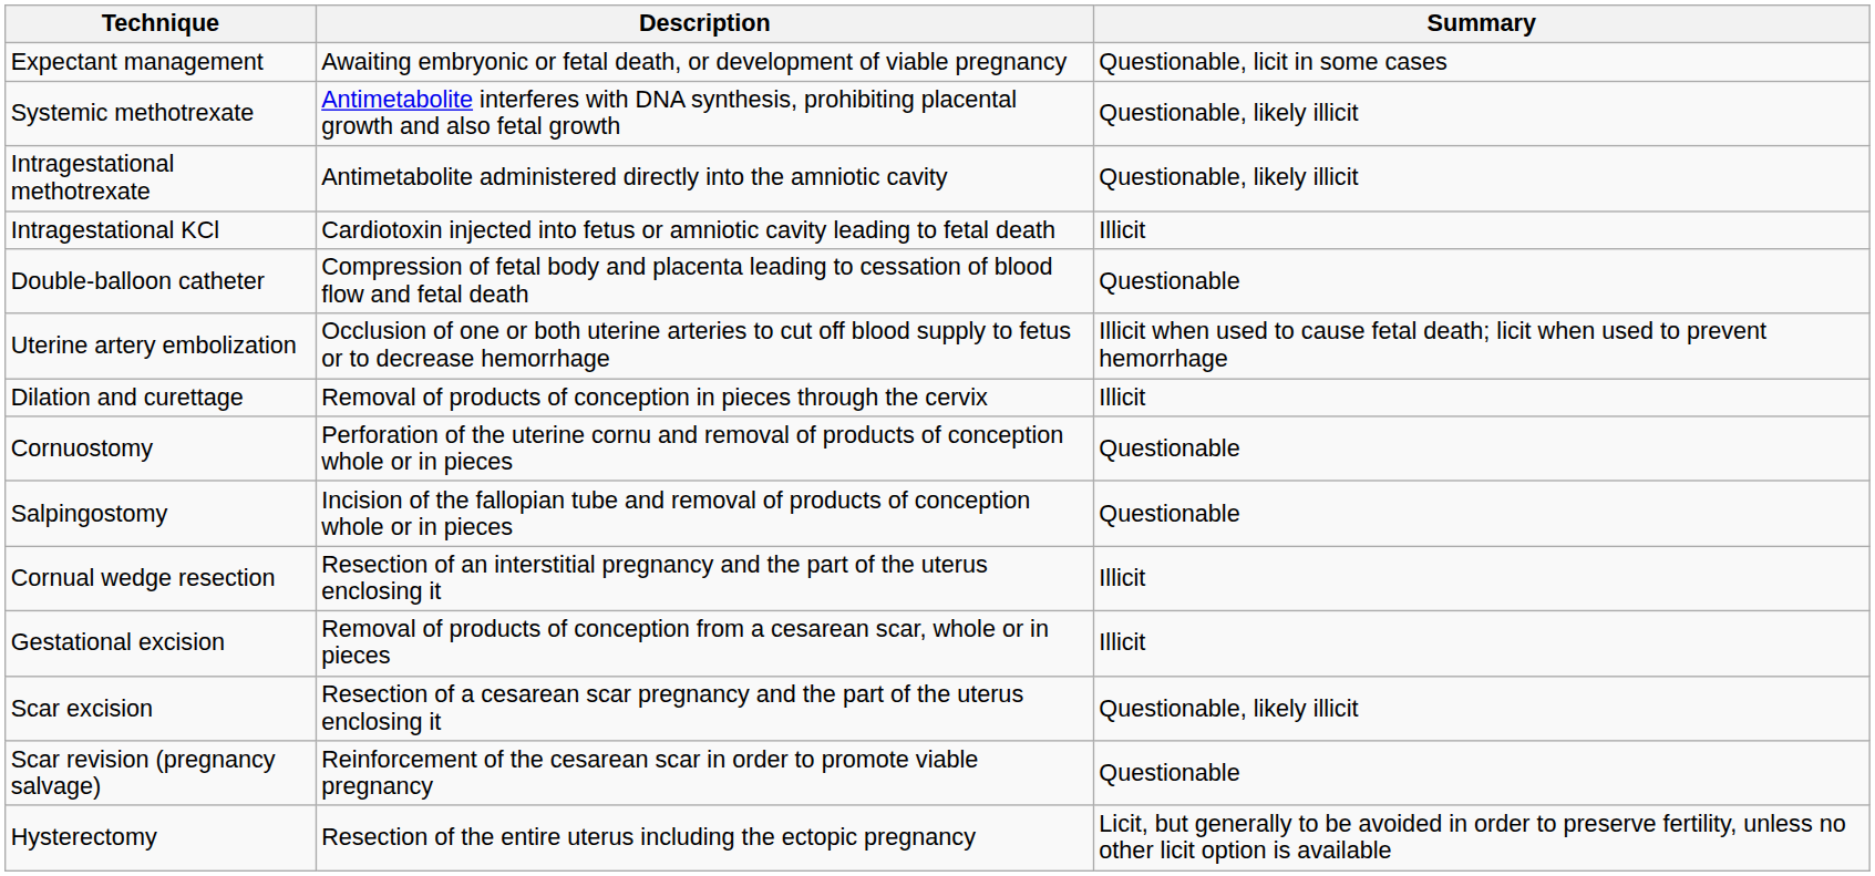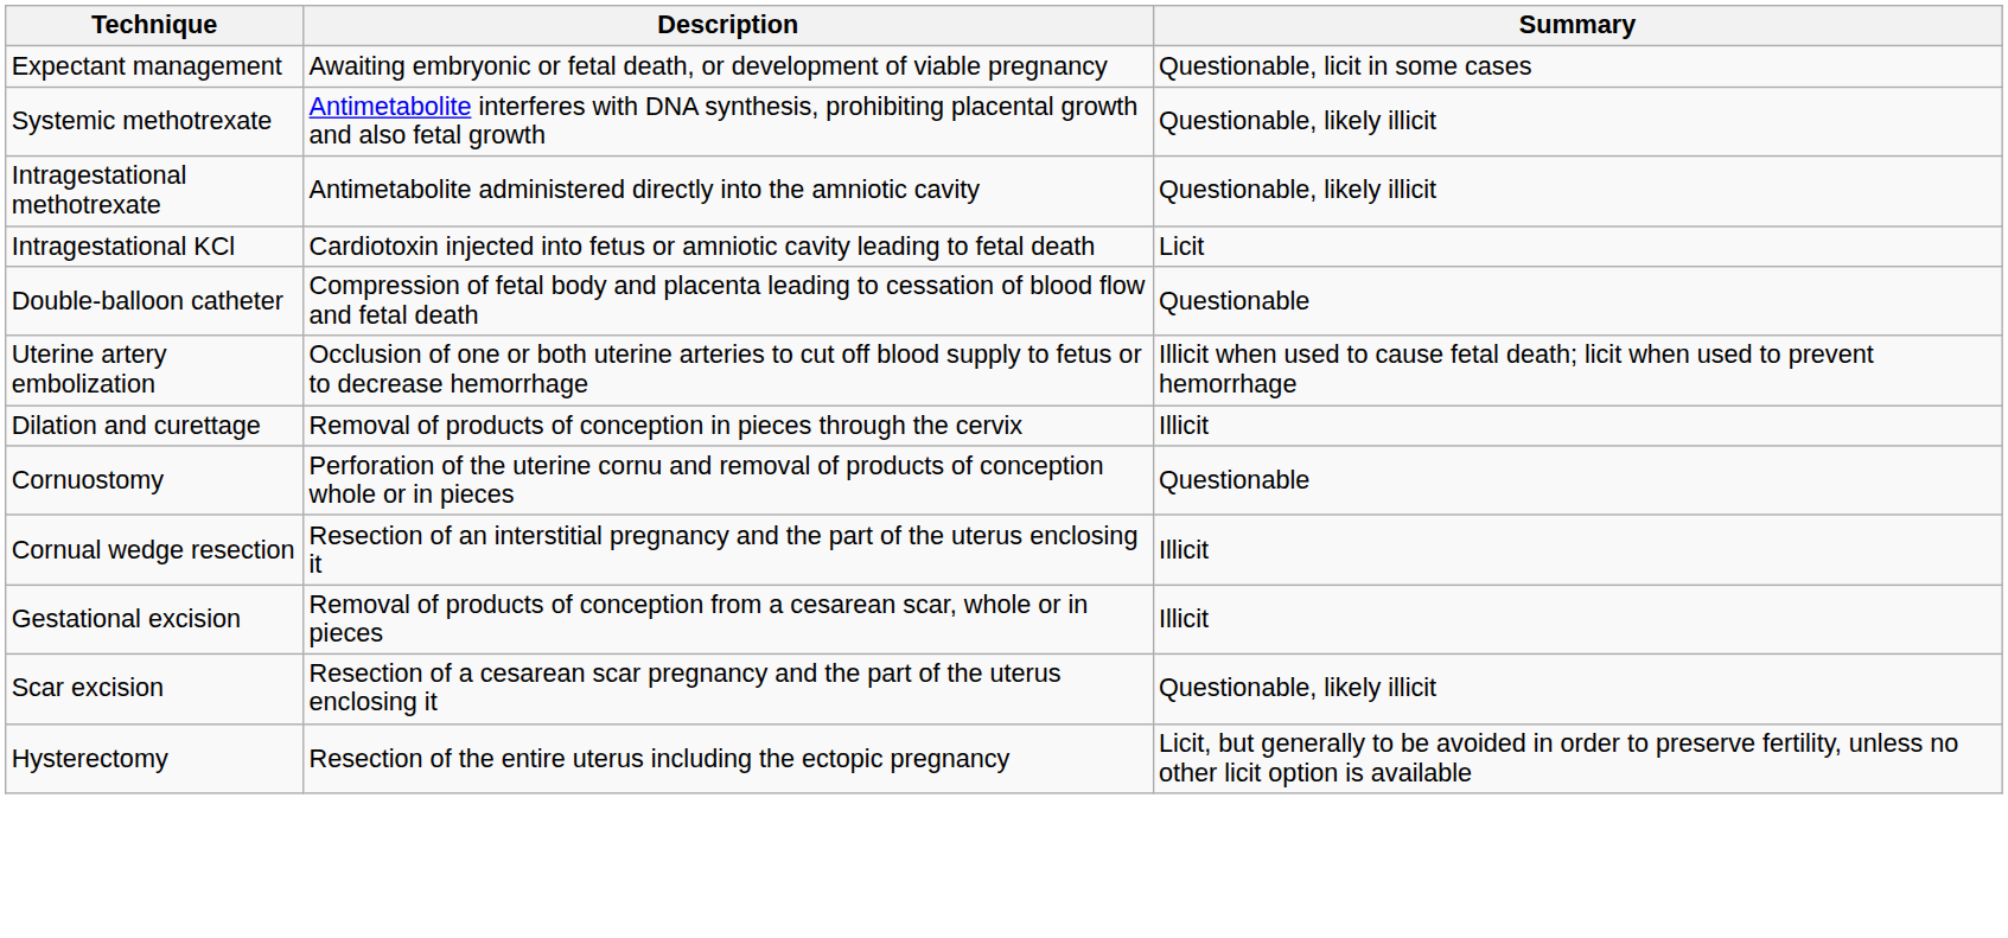Intragestational KCl | Summary: Illicit -> Licit
- row: Salpingostomy | Incision of the fallopian tube and removal of products of conception whole or in pieces | Questionable
- row: Scar revision (pregnancy salvage) | Reinforcement of the cesarean scar in order to promote viable pregnancy | Questionable
